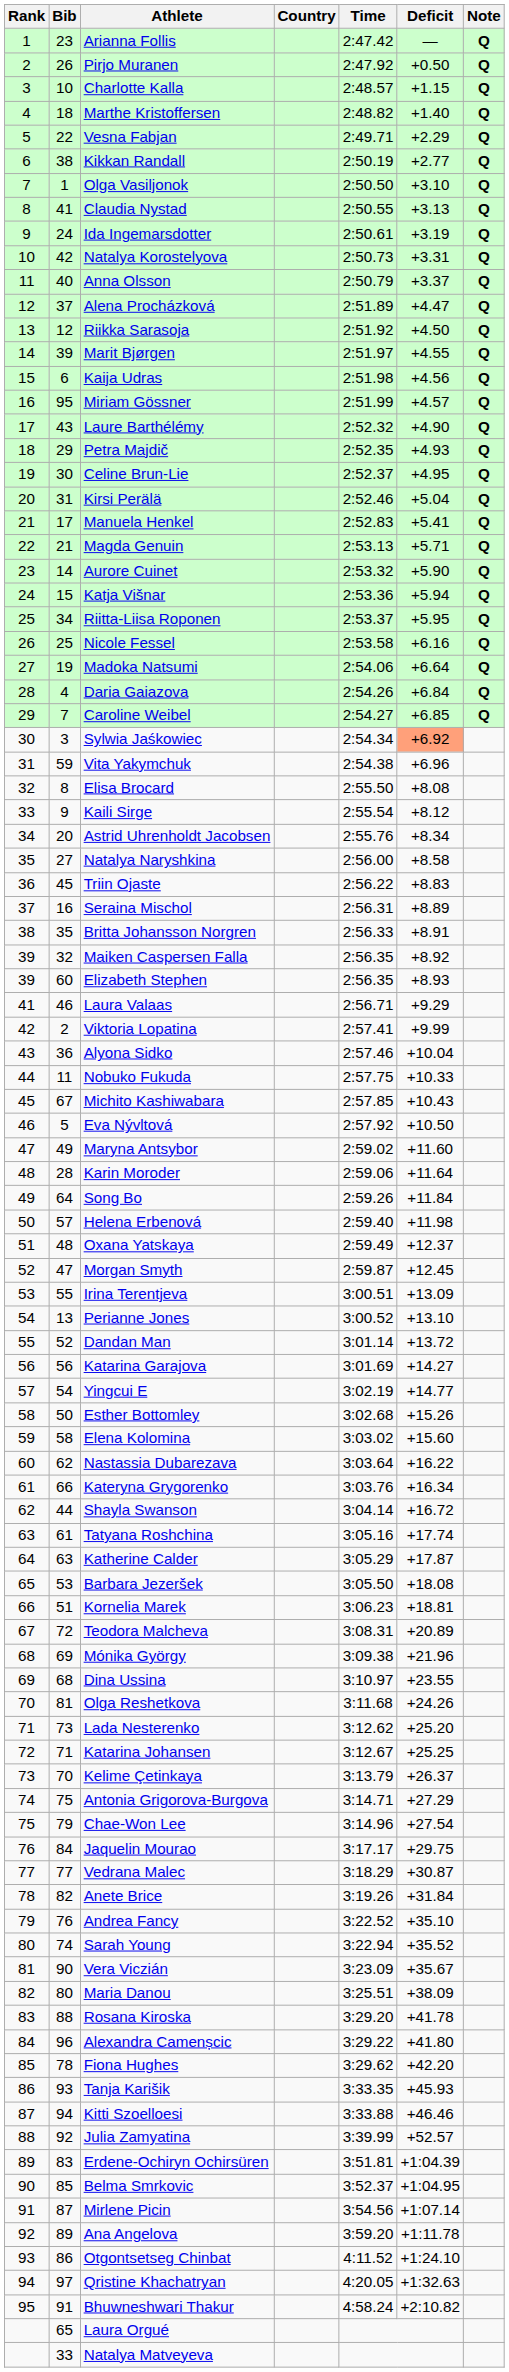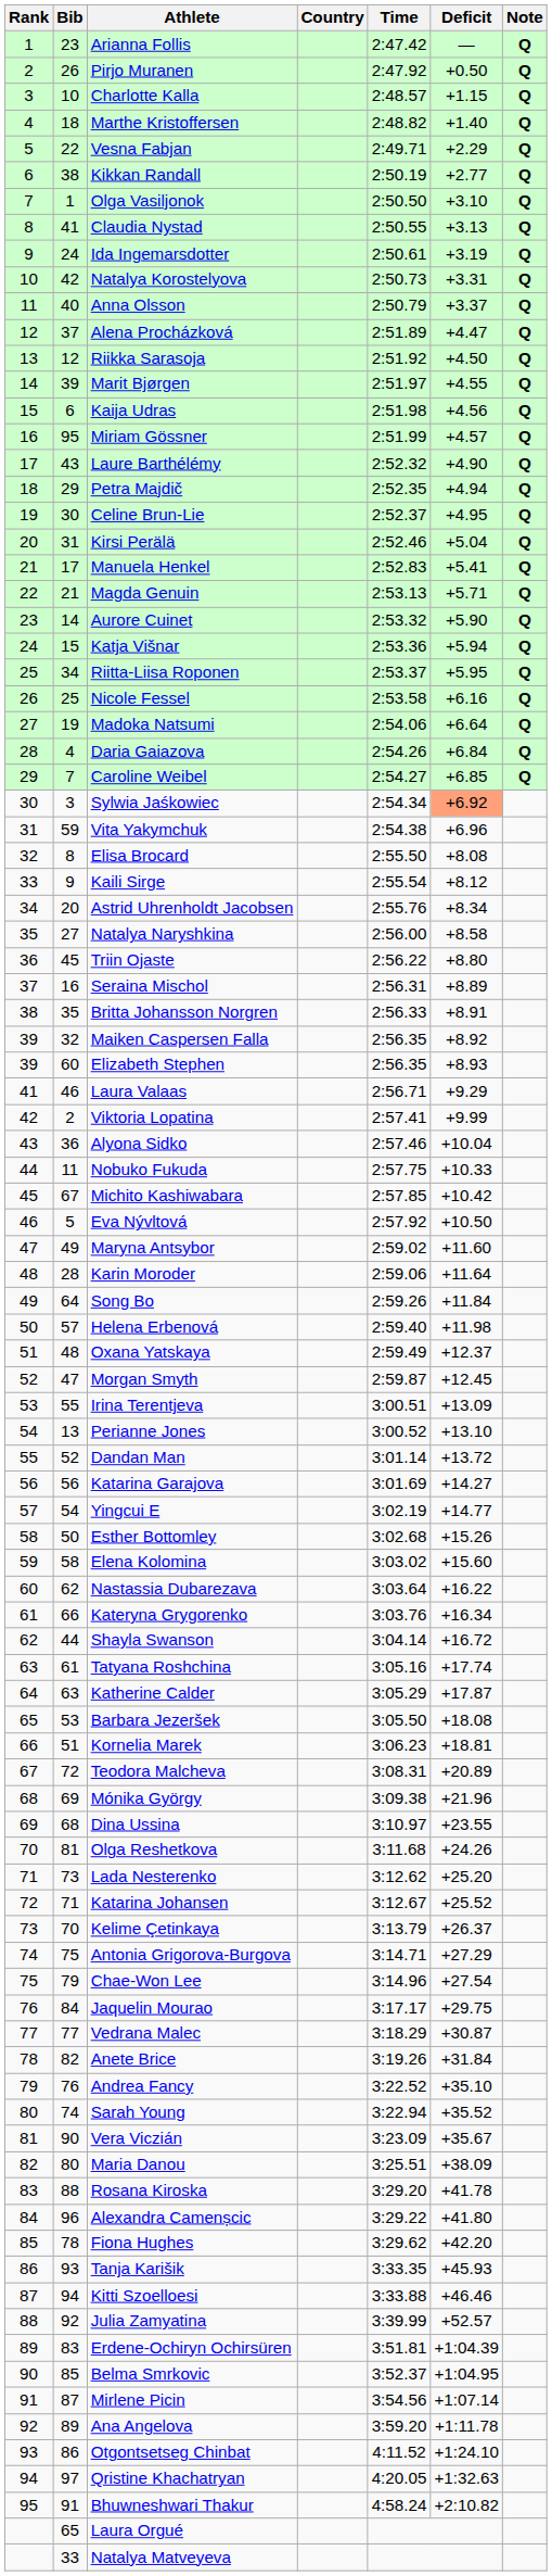Petra Majdič | Deficit: +4.93 -> +4.94
Triin Ojaste | Deficit: +8.83 -> +8.80
Michito Kashiwabara | Deficit: +10.43 -> +10.42
Katarina Johansen | Deficit: +25.25 -> +25.52
